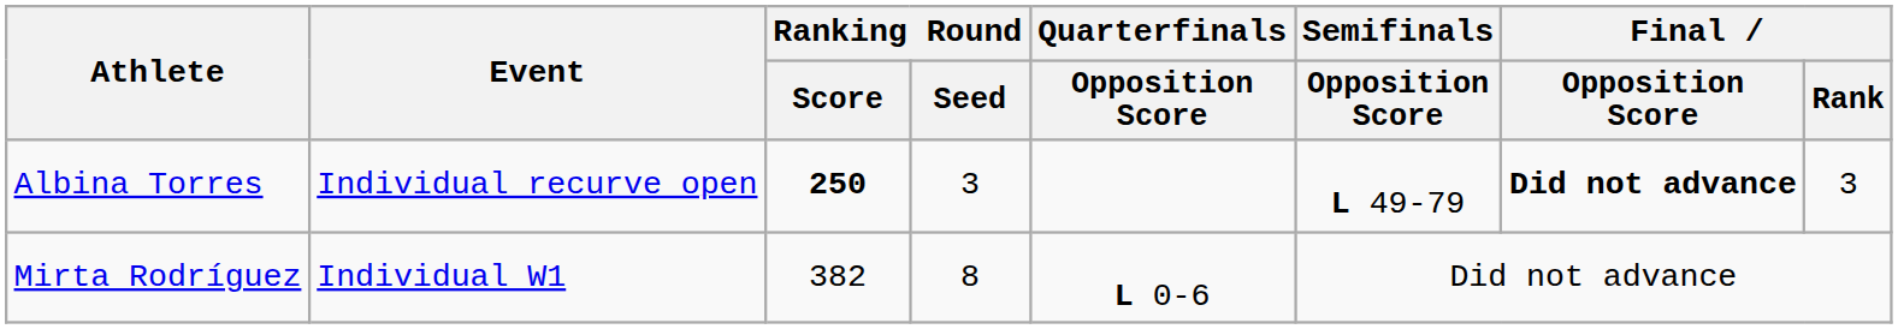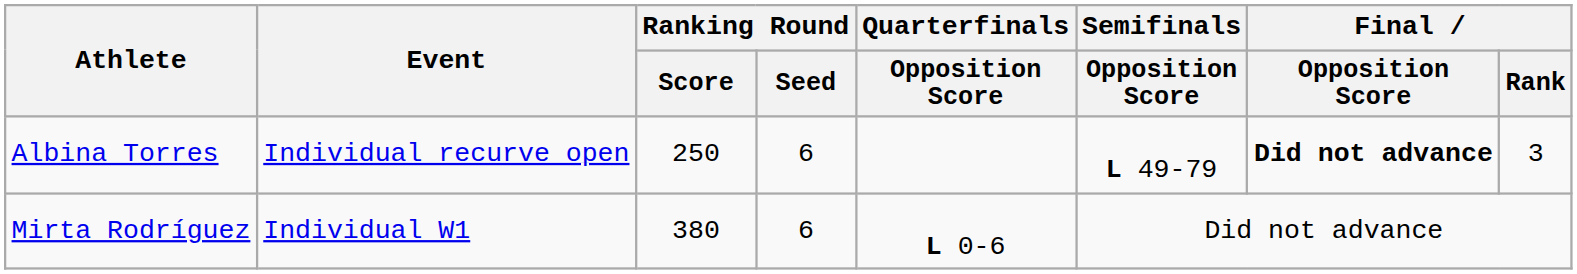Albina Torres | Ranking Round / Score: bold -> normal
Albina Torres | Ranking Round / Seed: 3 -> 6
Mirta Rodríguez | Ranking Round / Score: 382 -> 380
Mirta Rodríguez | Ranking Round / Seed: 8 -> 6
